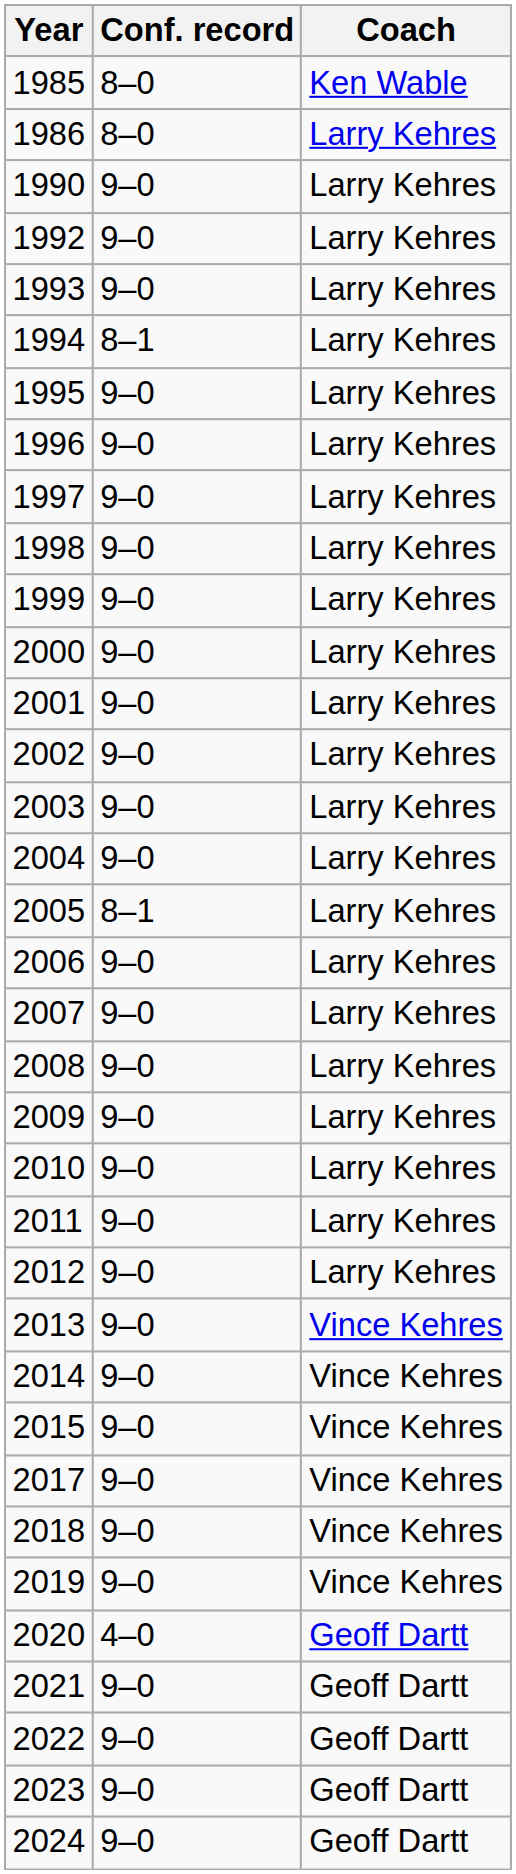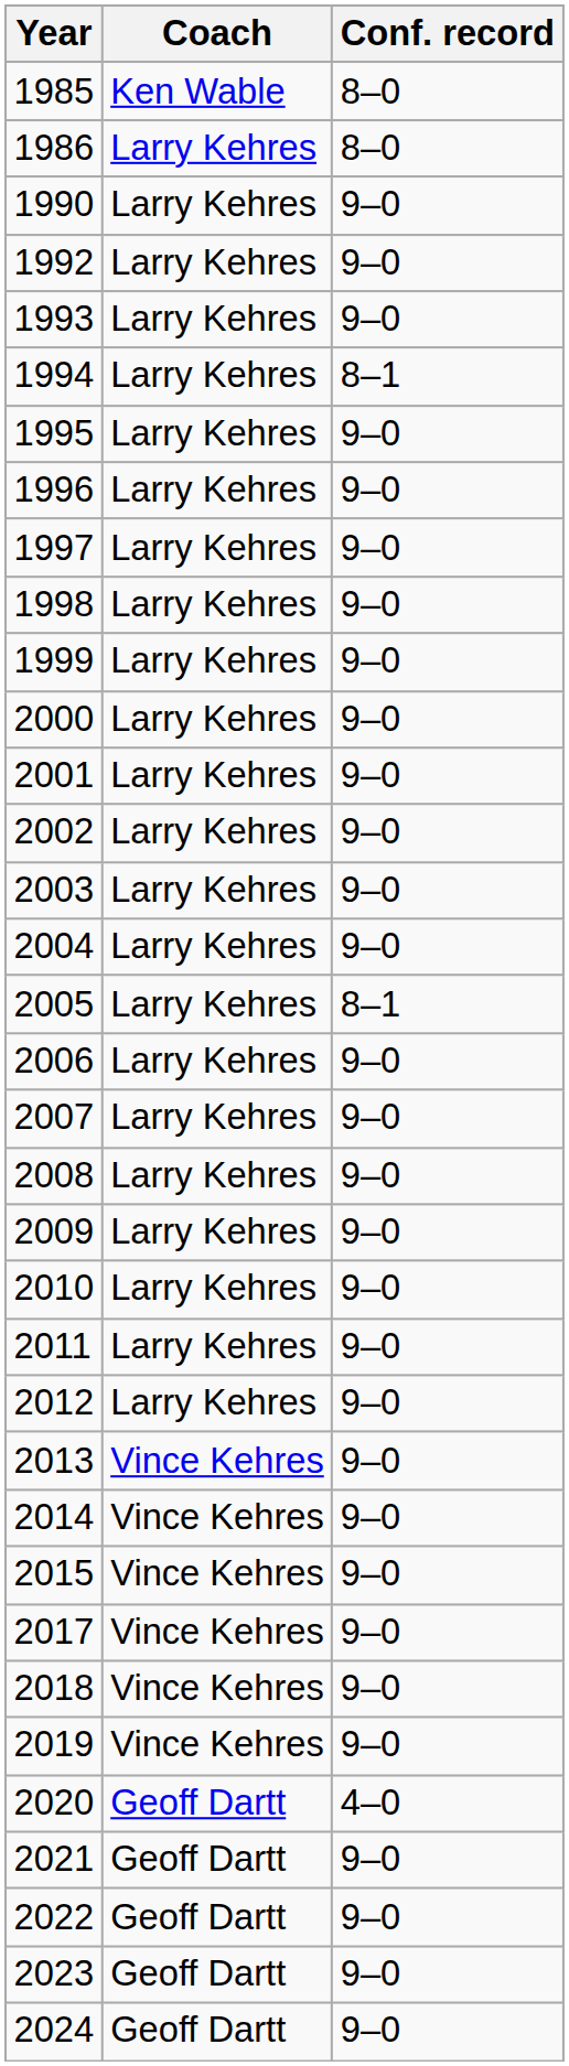columns swapped: Coach <-> Conf. record
